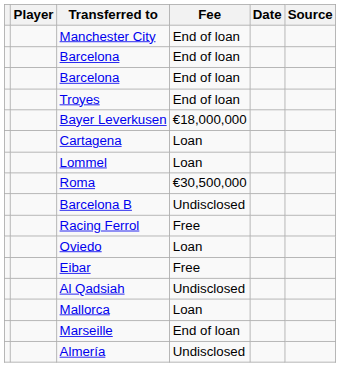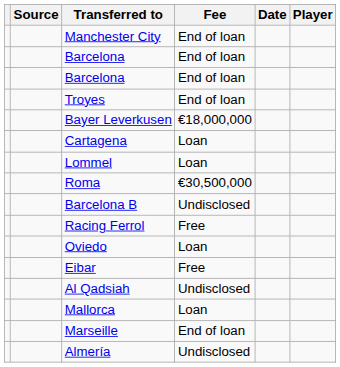columns swapped: Player <-> Source
